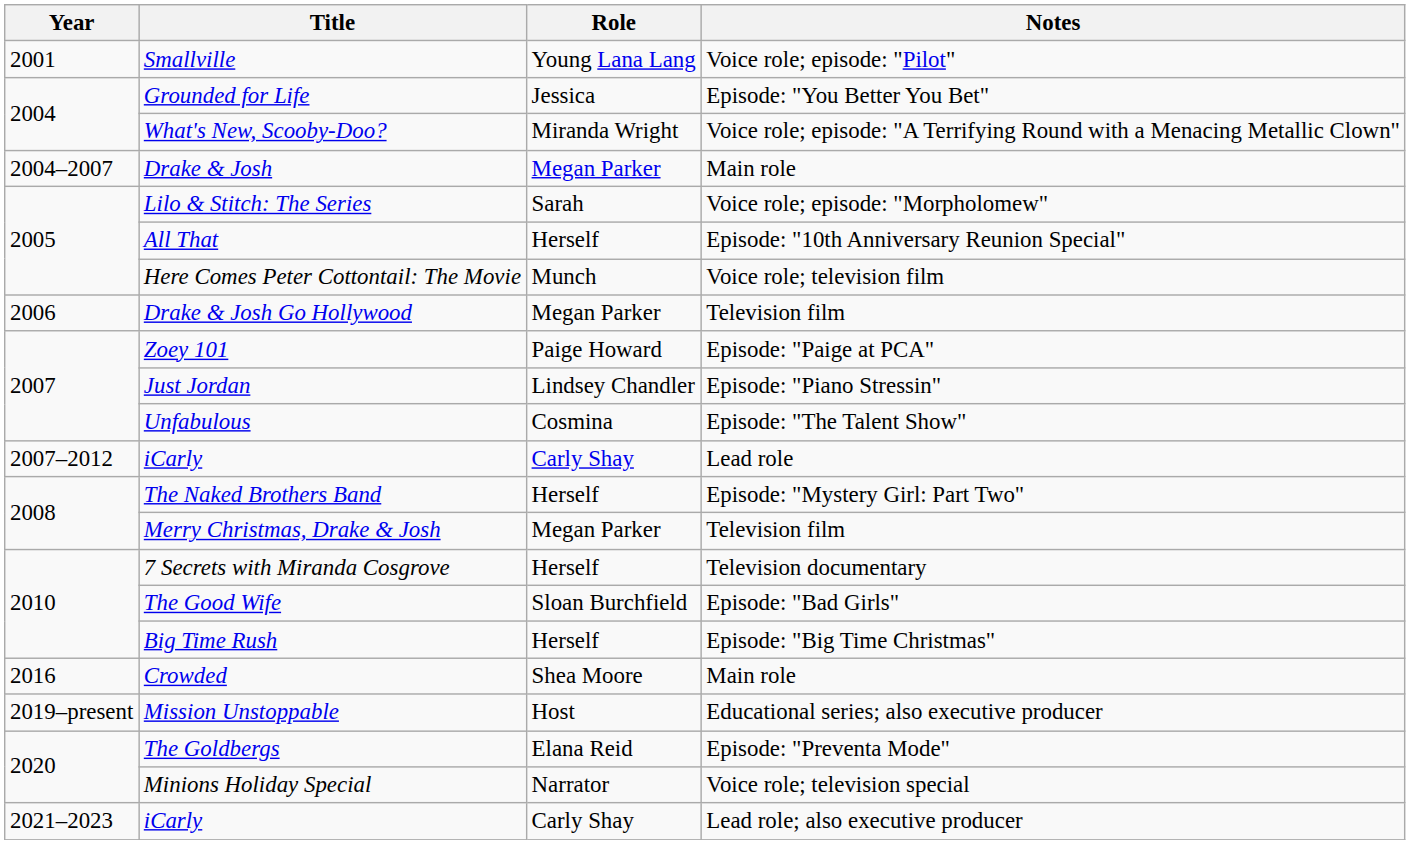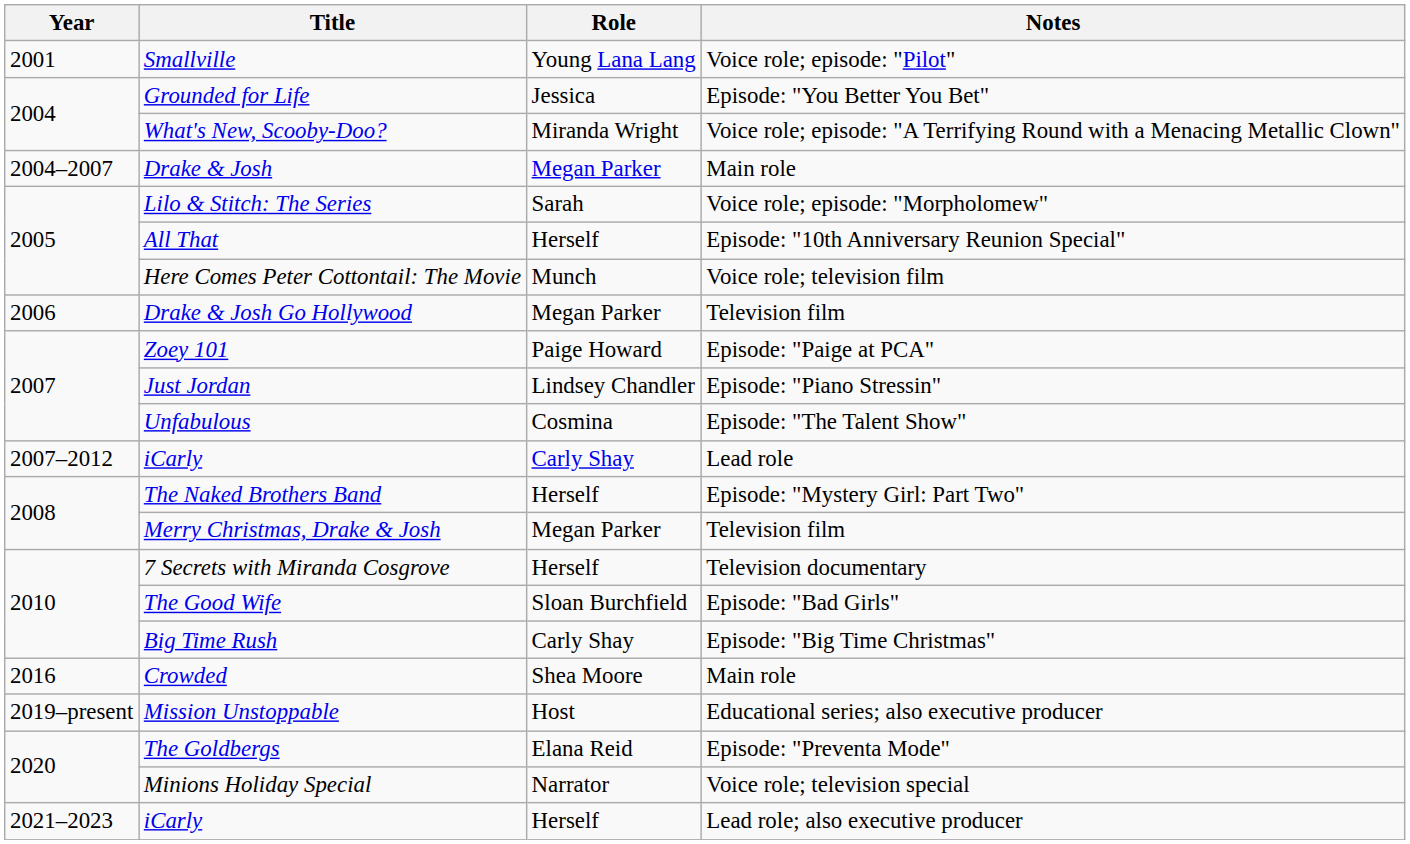Big Time Rush | Role: Herself -> Carly Shay
iCarly / Lead role; also executive producer | Role: Carly Shay -> Herself
